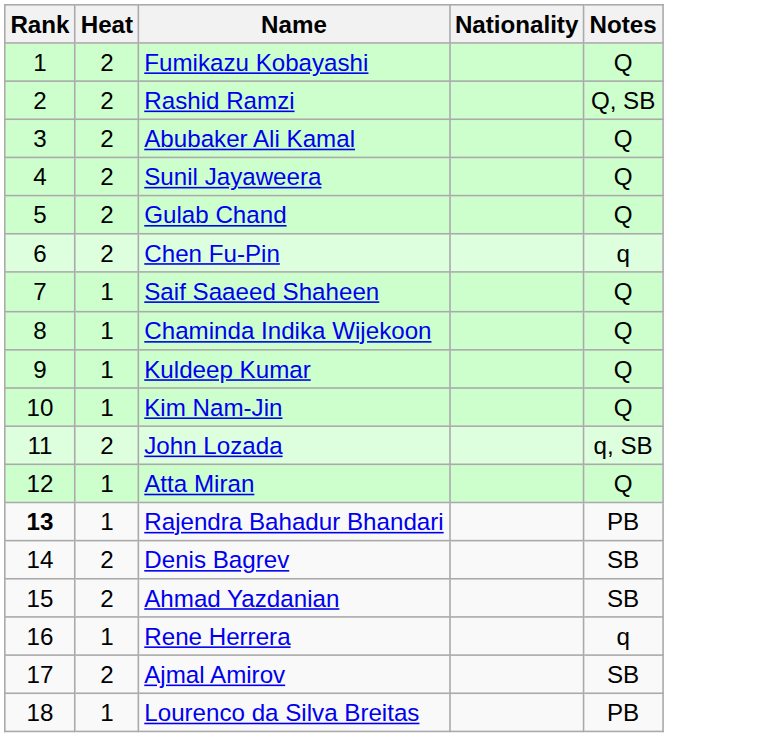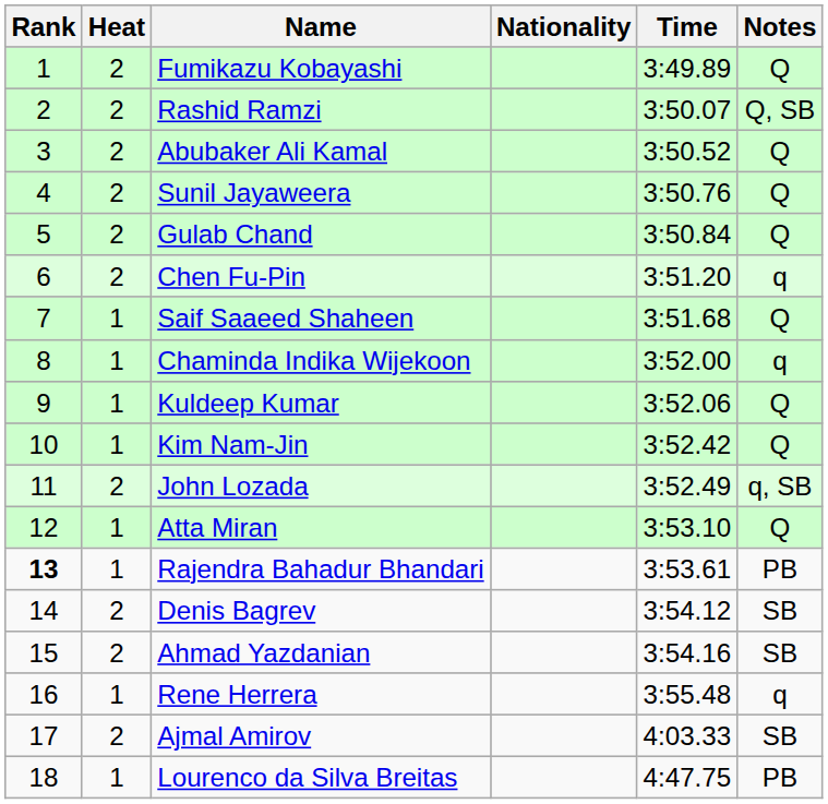+ column: Time | 3:49.89 | 3:50.07 | 3:50.52 | 3:50.76 | 3:50.84 | 3:51.20 | 3:51.68 | 3:52.00 | 3:52.06 | 3:52.42 | 3:52.49 | 3:53.10 | 3:53.61 | 3:54.12 | 3:54.16 | 3:55.48 | 4:03.33 | 4:47.75
Chaminda Indika Wijekoon | Notes: Q -> q
